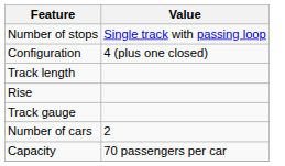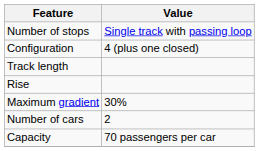+ row: Maximum gradient | 30%
- row: Track gauge
